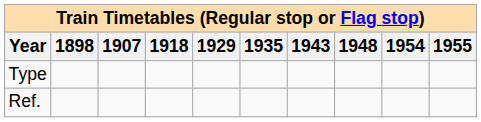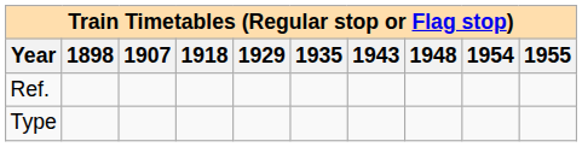rows swapped: Ref. <-> Type
